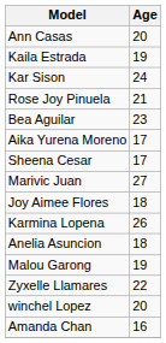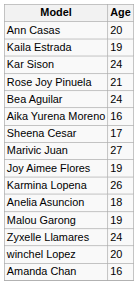Bea Aguilar | Age: 23 -> 24
Aika Yurena Moreno | Age: 17 -> 16
Joy Aimee Flores | Age: 18 -> 19
Zyxelle Llamares | Age: 22 -> 24
